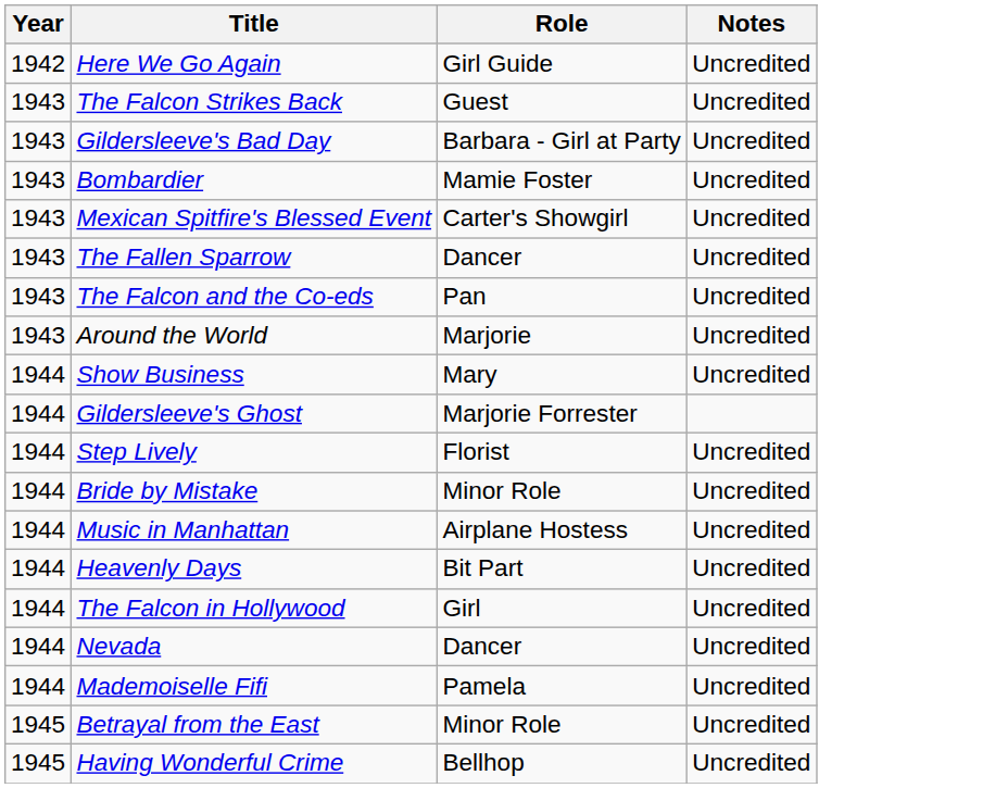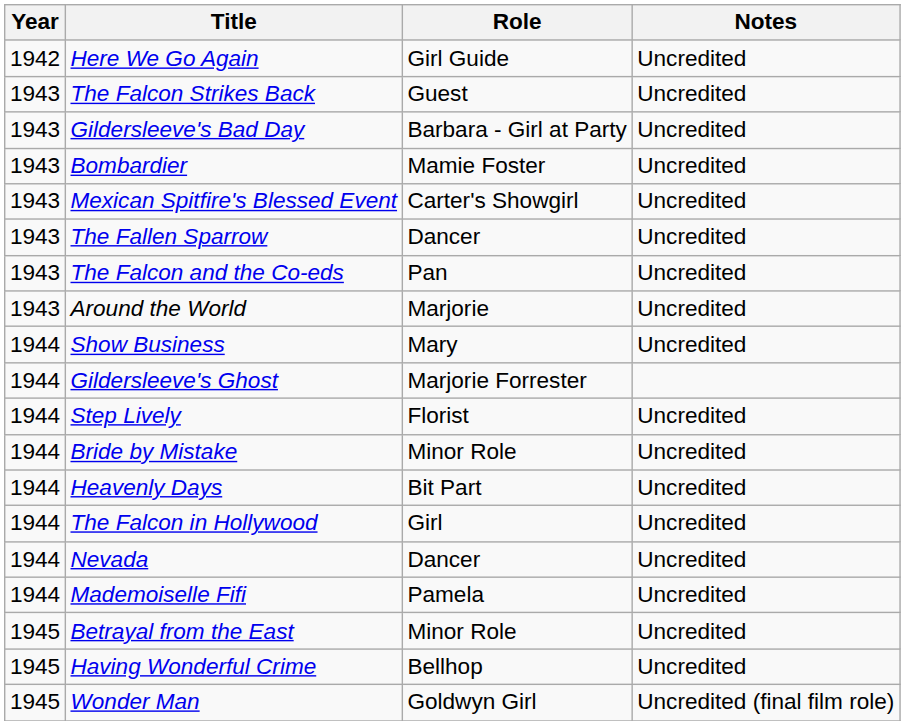- row: 1944 | Music in Manhattan | Airplane Hostess | Uncredited
+ row: 1945 | Wonder Man | Goldwyn Girl | Uncredited (final film role)
